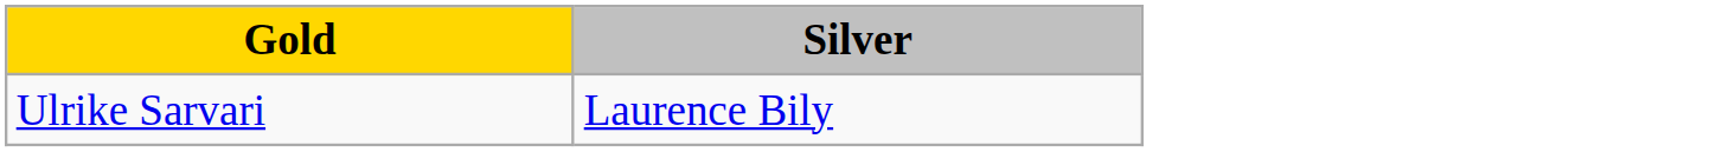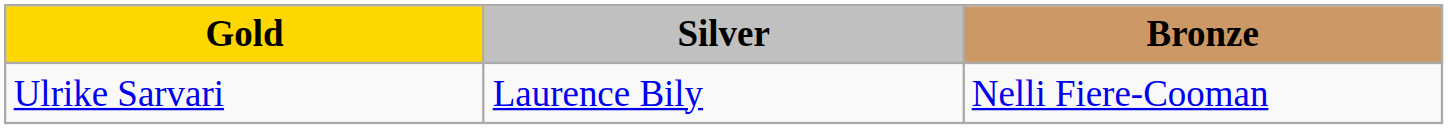+ column: Bronze | Nelli Fiere-Cooman
